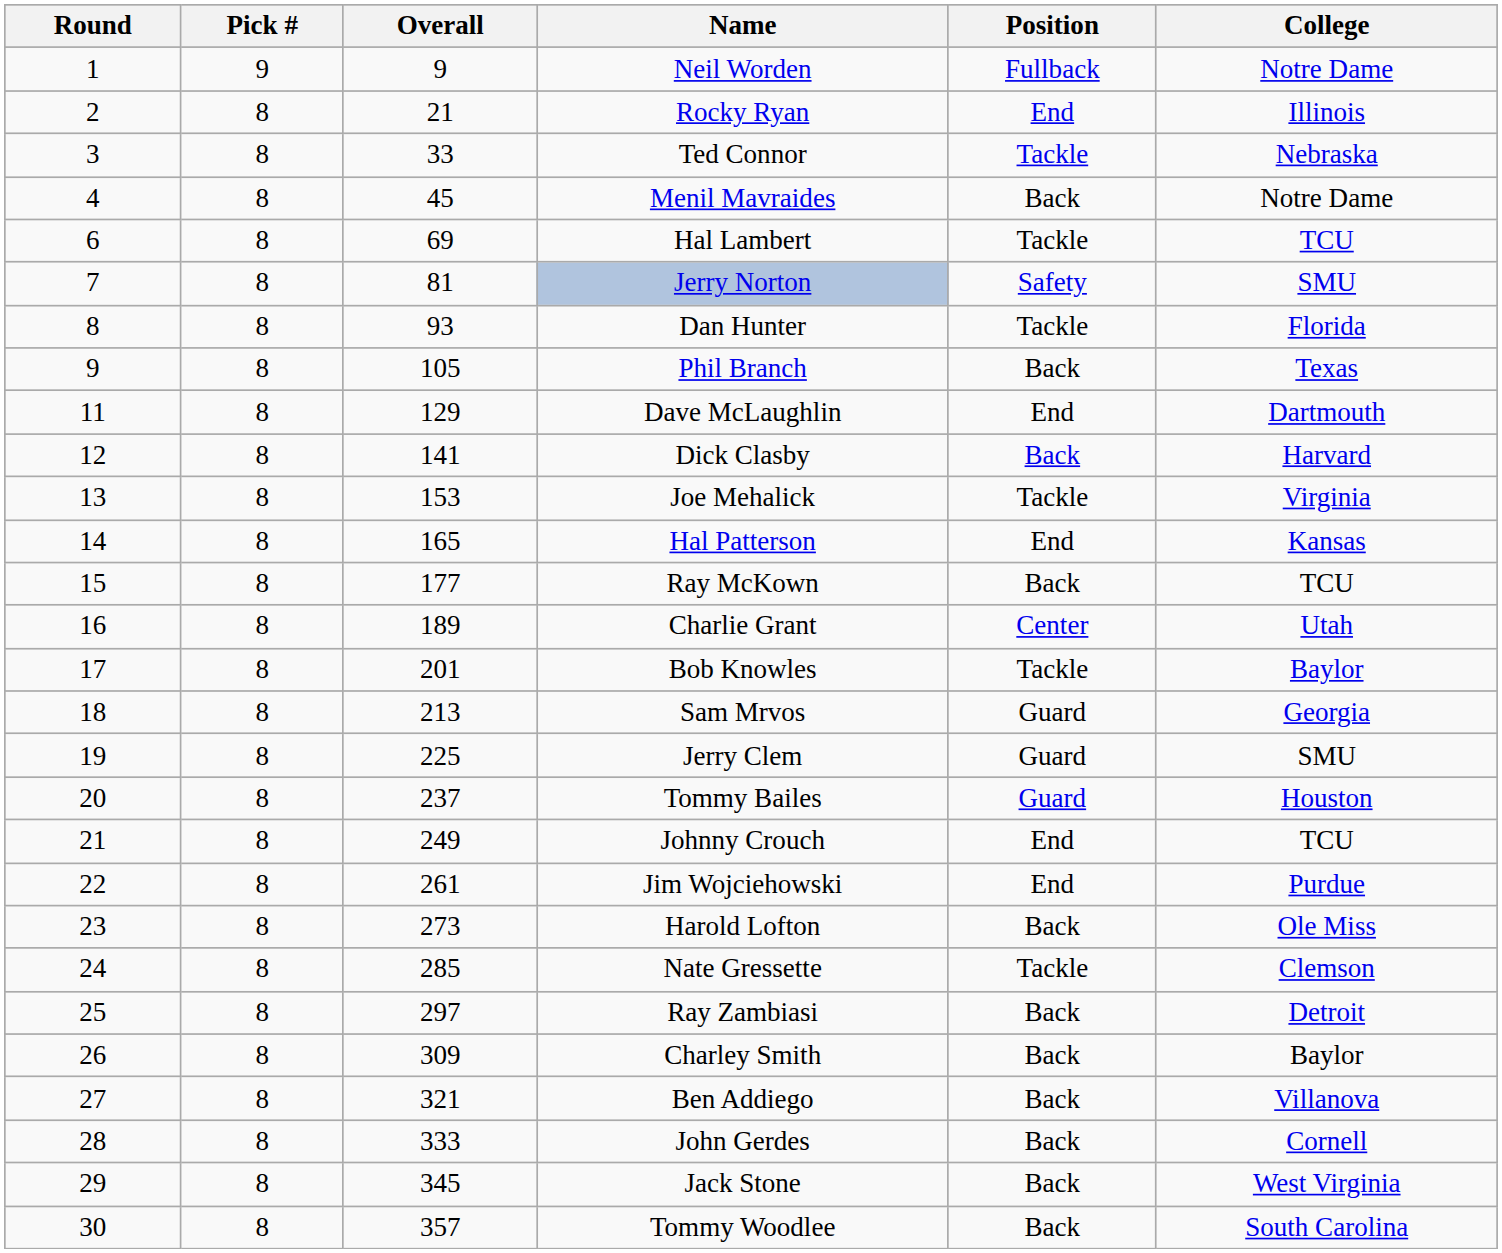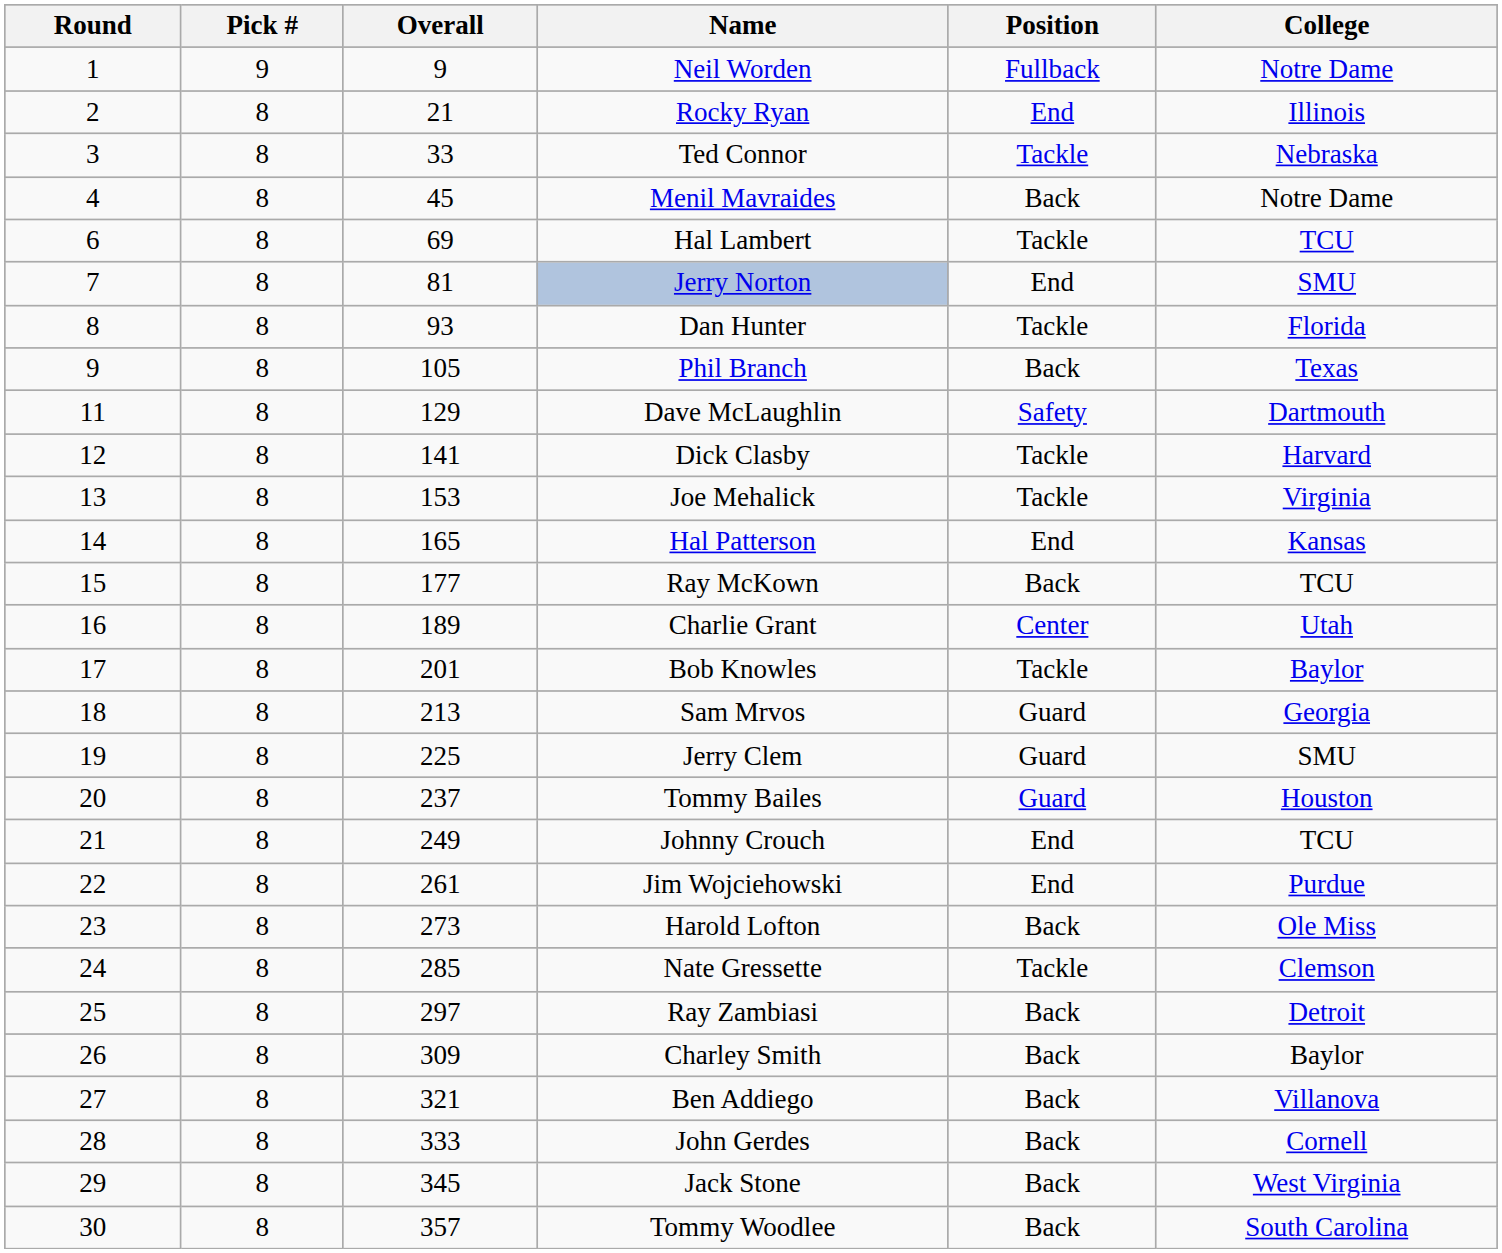Jerry Norton | Position: Safety -> End
Dave McLaughlin | Position: End -> Safety
Dick Clasby | Position: Back -> Tackle
